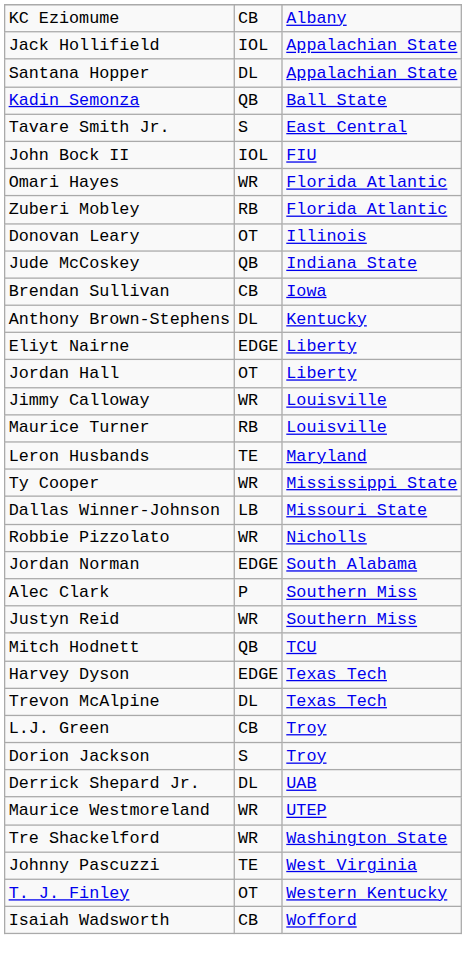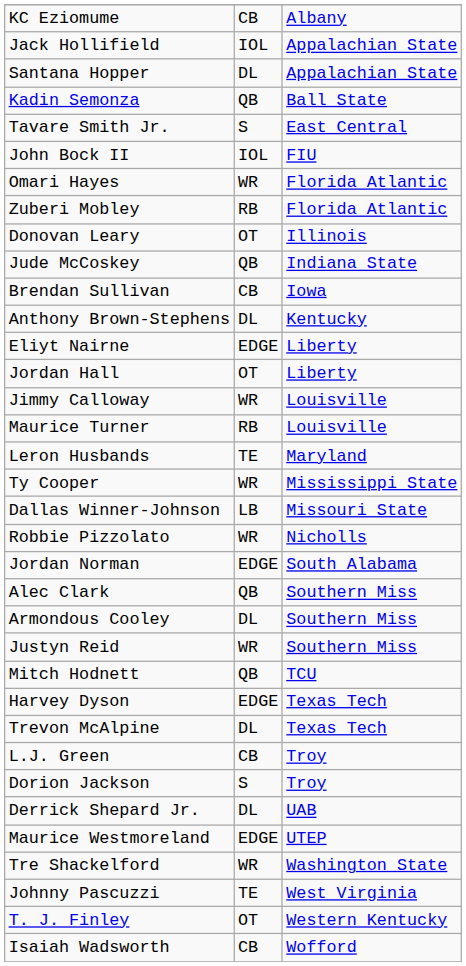Alec Clark | column 2: P -> QB
+ row: Armondous Cooley | DL | Southern Miss
Maurice Westmoreland | column 2: WR -> EDGE
